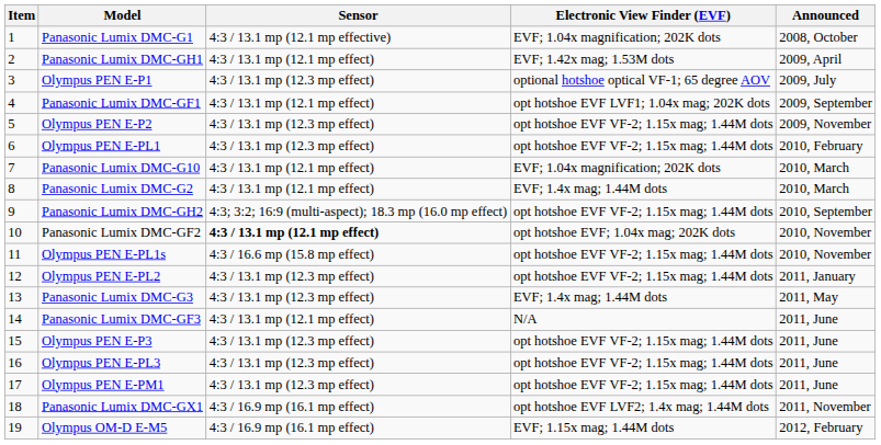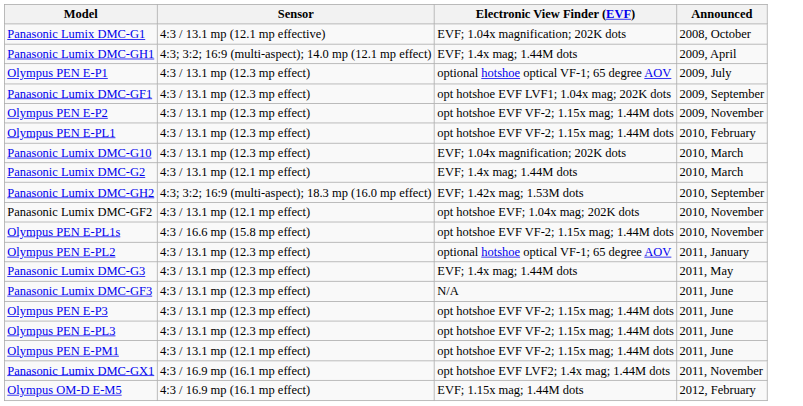- column: Item | 1 | 2 | 3 | 4 | 5 | 6 | 7 | 8 | 9 | 10 | 11 | 12 | 13 | 14 | 15 | 16 | 17 | 18 | 19
Panasonic Lumix DMC-GH1 | Sensor: 4:3 / 13.1 mp (12.1 mp effect) -> 4:3; 3:2; 16:9 (multi-aspect); 14.0 mp (12.1 mp effect)
Panasonic Lumix DMC-GH1 | Electronic View Finder (EVF): EVF; 1.42x mag; 1.53M dots -> EVF; 1.4x mag; 1.44M dots
Panasonic Lumix DMC-GF1 | Sensor: 4:3 / 13.1 mp (12.1 mp effect) -> 4:3 / 13.1 mp (12.3 mp effect)
Panasonic Lumix DMC-G10 | Sensor: 4:3 / 13.1 mp (12.1 mp effect) -> 4:3 / 13.1 mp (12.3 mp effect)
Panasonic Lumix DMC-GH2 | Electronic View Finder (EVF): opt hotshoe EVF VF-2; 1.15x mag; 1.44M dots -> EVF; 1.42x mag; 1.53M dots
Panasonic Lumix DMC-GF2 | Sensor: bold -> normal
Olympus PEN E-PL2 | Electronic View Finder (EVF): opt hotshoe EVF VF-2; 1.15x mag; 1.44M dots -> optional hotshoe optical VF-1; 65 degree AOV
Panasonic Lumix DMC-GF3 | Sensor: 4:3 / 13.1 mp (12.1 mp effect) -> 4:3 / 13.1 mp (12.3 mp effect)
Olympus PEN E-PM1 | Sensor: 4:3 / 13.1 mp (12.3 mp effect) -> 4:3 / 13.1 mp (12.1 mp effect)
